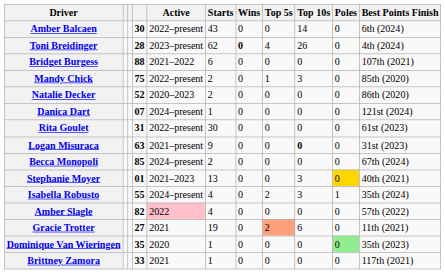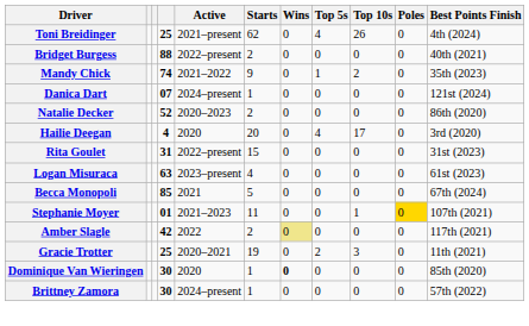- row: Amber Balcaen | 30 | 2022–present | 43 | 0 | 0 | 14 | 0 | 6th (2024)
Toni Breidinger | column 4: 28 -> 25
Toni Breidinger | Active: 2023–present -> 2021–present
Toni Breidinger | Wins: bold -> normal
Bridget Burgess | Active: 2021–2022 -> 2022–present
Bridget Burgess | Starts: 6 -> 2
Bridget Burgess | Best Points Finish: 107th (2021) -> 40th (2021)
Mandy Chick | column 4: 75 -> 74
Mandy Chick | Active: 2022–present -> 2021–2022
Mandy Chick | Starts: 2 -> 9
Mandy Chick | Top 10s: 3 -> 2
Mandy Chick | Best Points Finish: 85th (2020) -> 35th (2023)
rows swapped: Danica Dart <-> Natalie Decker
+ row: Hailie Deegan | 4 | 2020 | 20 | 0 | 4 | 17 | 0 | 3rd (2020)
Rita Goulet | Starts: 30 -> 15
Rita Goulet | Best Points Finish: 61st (2023) -> 31st (2023)
Logan Misuraca | Active: 2021–present -> 2023–present
Logan Misuraca | Starts: 9 -> 4
Logan Misuraca | Top 10s: bold -> normal
Logan Misuraca | Best Points Finish: 31st (2023) -> 61st (2023)
Becca Monopoli | Active: 2024–present -> 2021
Becca Monopoli | Starts: 2 -> 5
Stephanie Moyer | Starts: 13 -> 11
Stephanie Moyer | Top 10s: 3 -> 1
Stephanie Moyer | Best Points Finish: 40th (2021) -> 107th (2021)
- row: Isabella Robusto | 55 | 2024–present | 4 | 0 | 2 | 3 | 1 | 35th (2024)
Amber Slagle | column 4: 82 -> 42
Amber Slagle | Active: pink background -> no background
Amber Slagle | Starts: 4 -> 2
Amber Slagle | Wins: no background -> khaki background
Amber Slagle | Best Points Finish: 57th (2022) -> 117th (2021)
Gracie Trotter | column 4: 27 -> 25
Gracie Trotter | Active: 2021 -> 2020–2021
Gracie Trotter | Top 5s: lightsalmon background -> no background
Gracie Trotter | Top 10s: 6 -> 3
Dominique Van Wieringen | column 4: 35 -> 30
Dominique Van Wieringen | Wins: normal -> bold
Dominique Van Wieringen | Poles: lightgreen background -> no background
Dominique Van Wieringen | Best Points Finish: 35th (2023) -> 85th (2020)
Brittney Zamora | column 4: 33 -> 30
Brittney Zamora | Active: 2021 -> 2024–present
Brittney Zamora | Best Points Finish: 117th (2021) -> 57th (2022)
